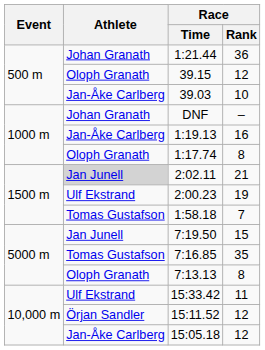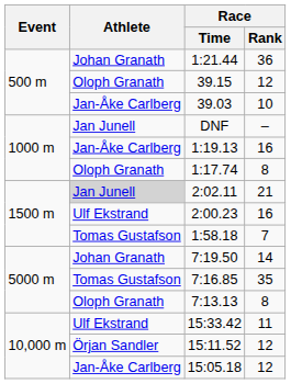DNF | Athlete: Johan Granath -> Jan Junell
2:00.23 | Race / Rank: 19 -> 16
7:19.50 | Athlete: Jan Junell -> Johan Granath
7:19.50 | Race / Rank: 15 -> 14
